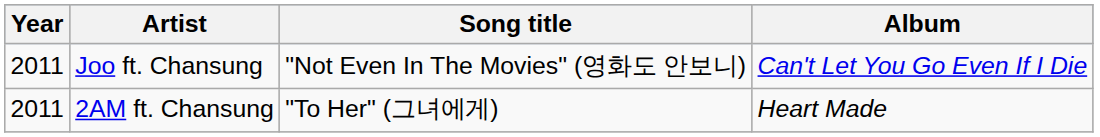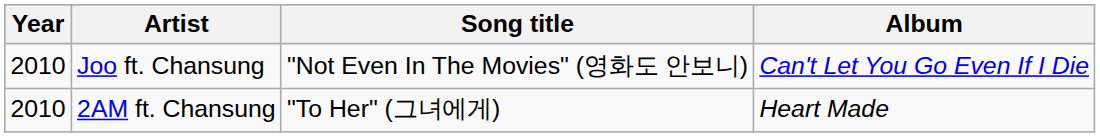Joo ft. Chansung | Year: 2011 -> 2010
2AM ft. Chansung | Year: 2011 -> 2010
